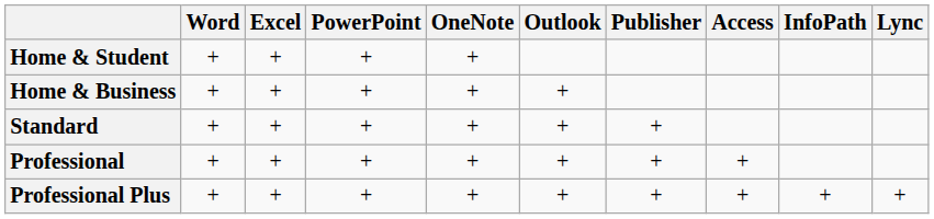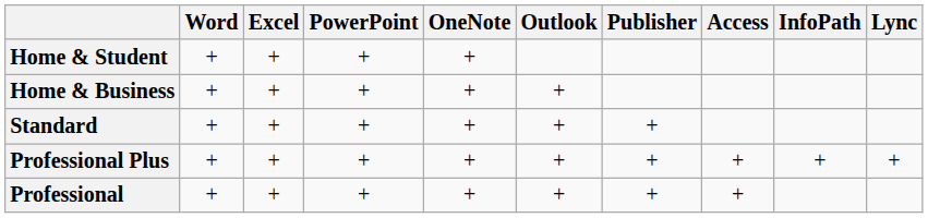rows swapped: Professional <-> Professional Plus
